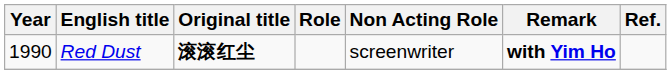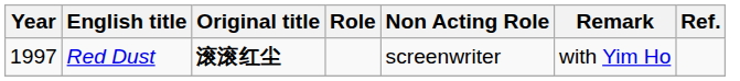Red Dust | Year: 1990 -> 1997
Red Dust | Remark: bold -> normal
